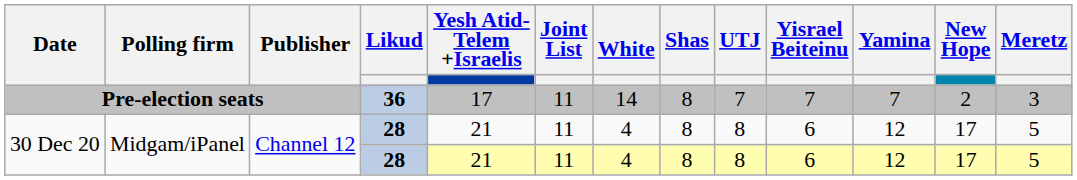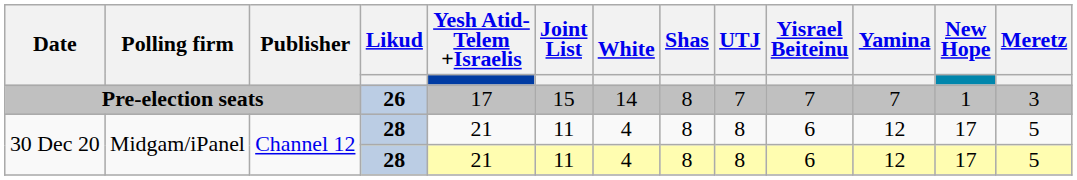Pre-election seats | Likud: 36 -> 26
Pre-election seats | Joint List: 11 -> 15
Pre-election seats | New Hope: 2 -> 1
